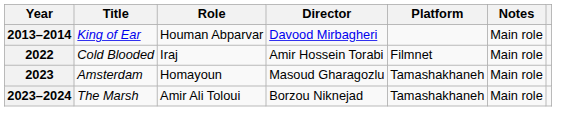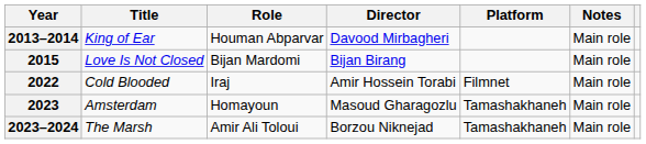+ row: 2015 | Love Is Not Closed | Bijan Mardomi | Bijan Birang | Main role
